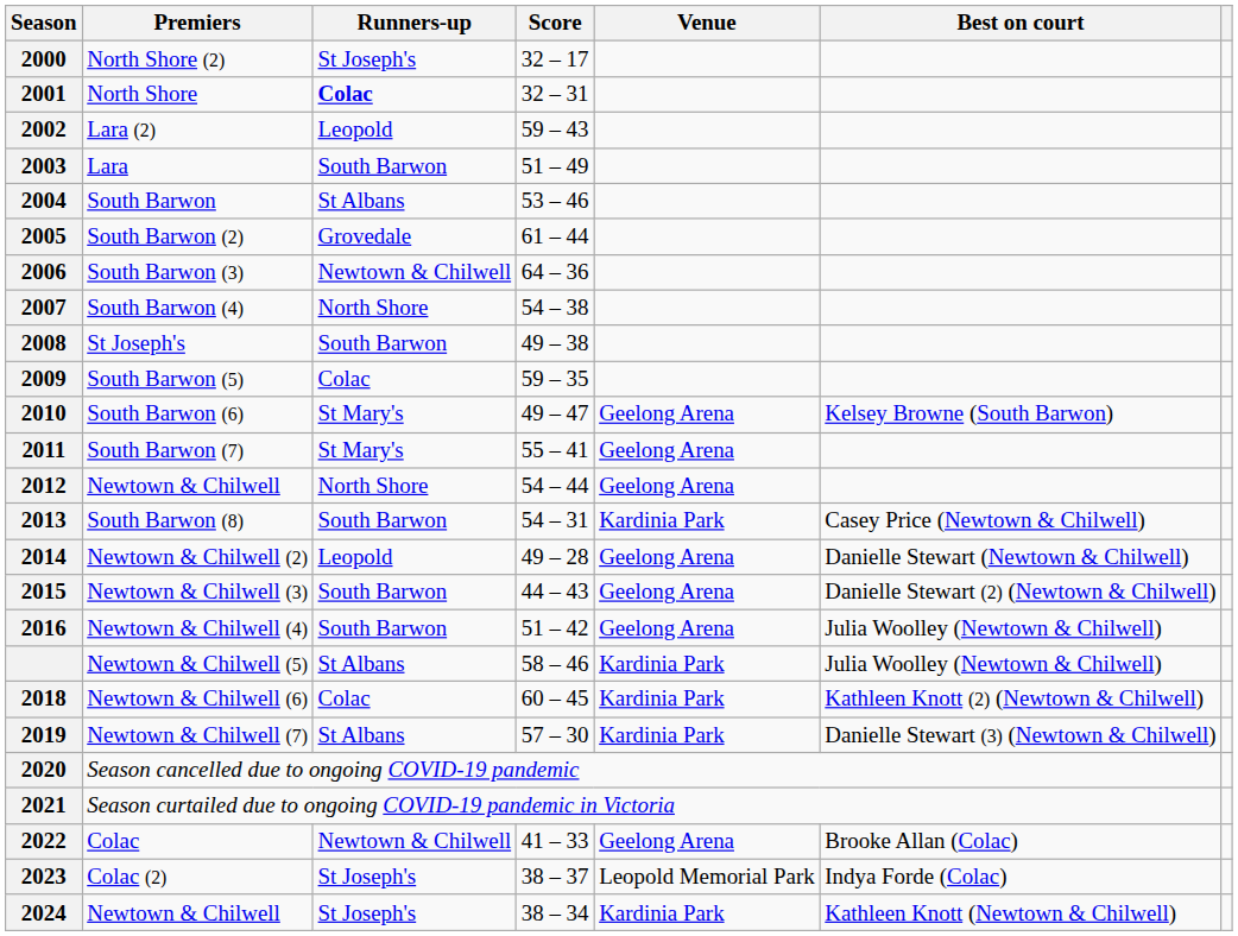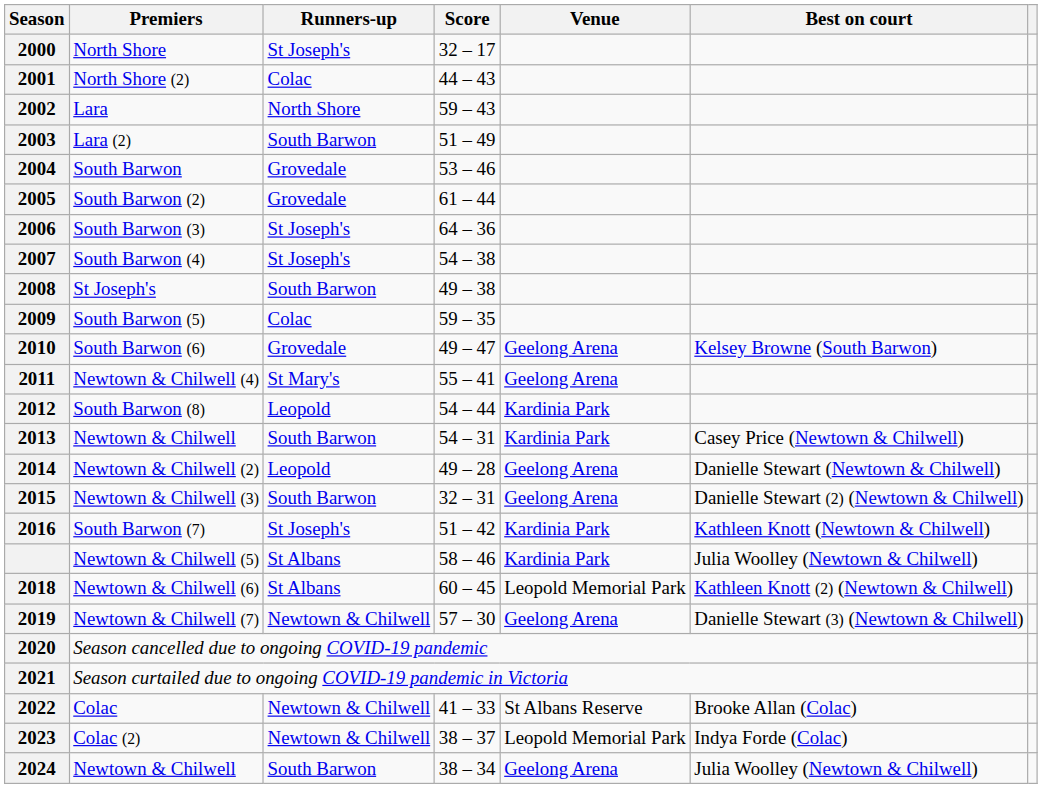2000 | Premiers: North Shore (2) -> North Shore
2001 | Premiers: North Shore -> North Shore (2)
2001 | Runners-up: bold -> normal
2001 | Score: 32 – 31 -> 44 – 43
2002 | Premiers: Lara (2) -> Lara
2002 | Runners-up: Leopold -> North Shore
2003 | Premiers: Lara -> Lara (2)
2004 | Runners-up: St Albans -> Grovedale
2006 | Runners-up: Newtown & Chilwell -> St Joseph's
2007 | Runners-up: North Shore -> St Joseph's
2010 | Runners-up: St Mary's -> Grovedale
2011 | Premiers: South Barwon (7) -> Newtown & Chilwell (4)
2012 | Premiers: Newtown & Chilwell -> South Barwon (8)
2012 | Runners-up: North Shore -> Leopold
2012 | Venue: Geelong Arena -> Kardinia Park
2013 | Premiers: South Barwon (8) -> Newtown & Chilwell
2015 | Score: 44 – 43 -> 32 – 31
2016 | Premiers: Newtown & Chilwell (4) -> South Barwon (7)
2016 | Runners-up: South Barwon -> St Joseph's
2016 | Venue: Geelong Arena -> Kardinia Park
2016 | Best on court: Julia Woolley (Newtown & Chilwell) -> Kathleen Knott (Newtown & Chilwell)
2018 | Runners-up: Colac -> St Albans
2018 | Venue: Kardinia Park -> Leopold Memorial Park
2019 | Runners-up: St Albans -> Newtown & Chilwell
2019 | Venue: Kardinia Park -> Geelong Arena
2022 | Venue: Geelong Arena -> St Albans Reserve
2023 | Runners-up: St Joseph's -> Newtown & Chilwell
2024 | Runners-up: St Joseph's -> South Barwon
2024 | Venue: Kardinia Park -> Geelong Arena
2024 | Best on court: Kathleen Knott (Newtown & Chilwell) -> Julia Woolley (Newtown & Chilwell)
